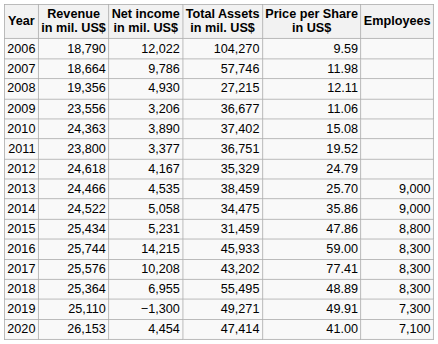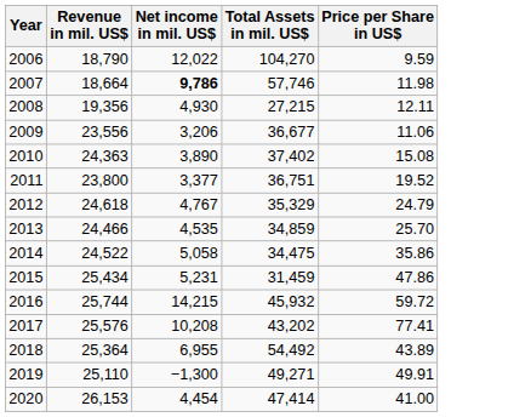- column: Employees | 9,000 | 9,000 | 8,800 | 8,300 | 8,300 | 8,300 | 7,300 | 7,100
2007 | Net income in mil. US$: normal -> bold
2012 | Net income in mil. US$: 4,167 -> 4,767
2013 | Total Assets in mil. US$: 38,459 -> 34,859
2016 | Total Assets in mil. US$: 45,933 -> 45,932
2016 | Price per Share in US$: 59.00 -> 59.72
2018 | Total Assets in mil. US$: 55,495 -> 54,492
2018 | Price per Share in US$: 48.89 -> 43.89
